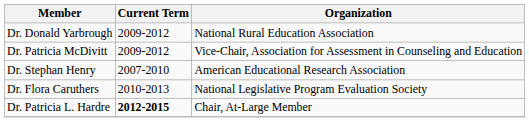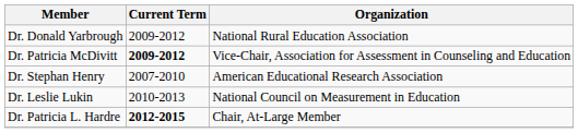Dr. Patricia McDivitt | Current Term: normal -> bold
- row: Dr. Flora Caruthers | 2010-2013 | National Legislative Program Evaluation Society
+ row: Dr. Leslie Lukin | 2010-2013 | National Council on Measurement in Education
